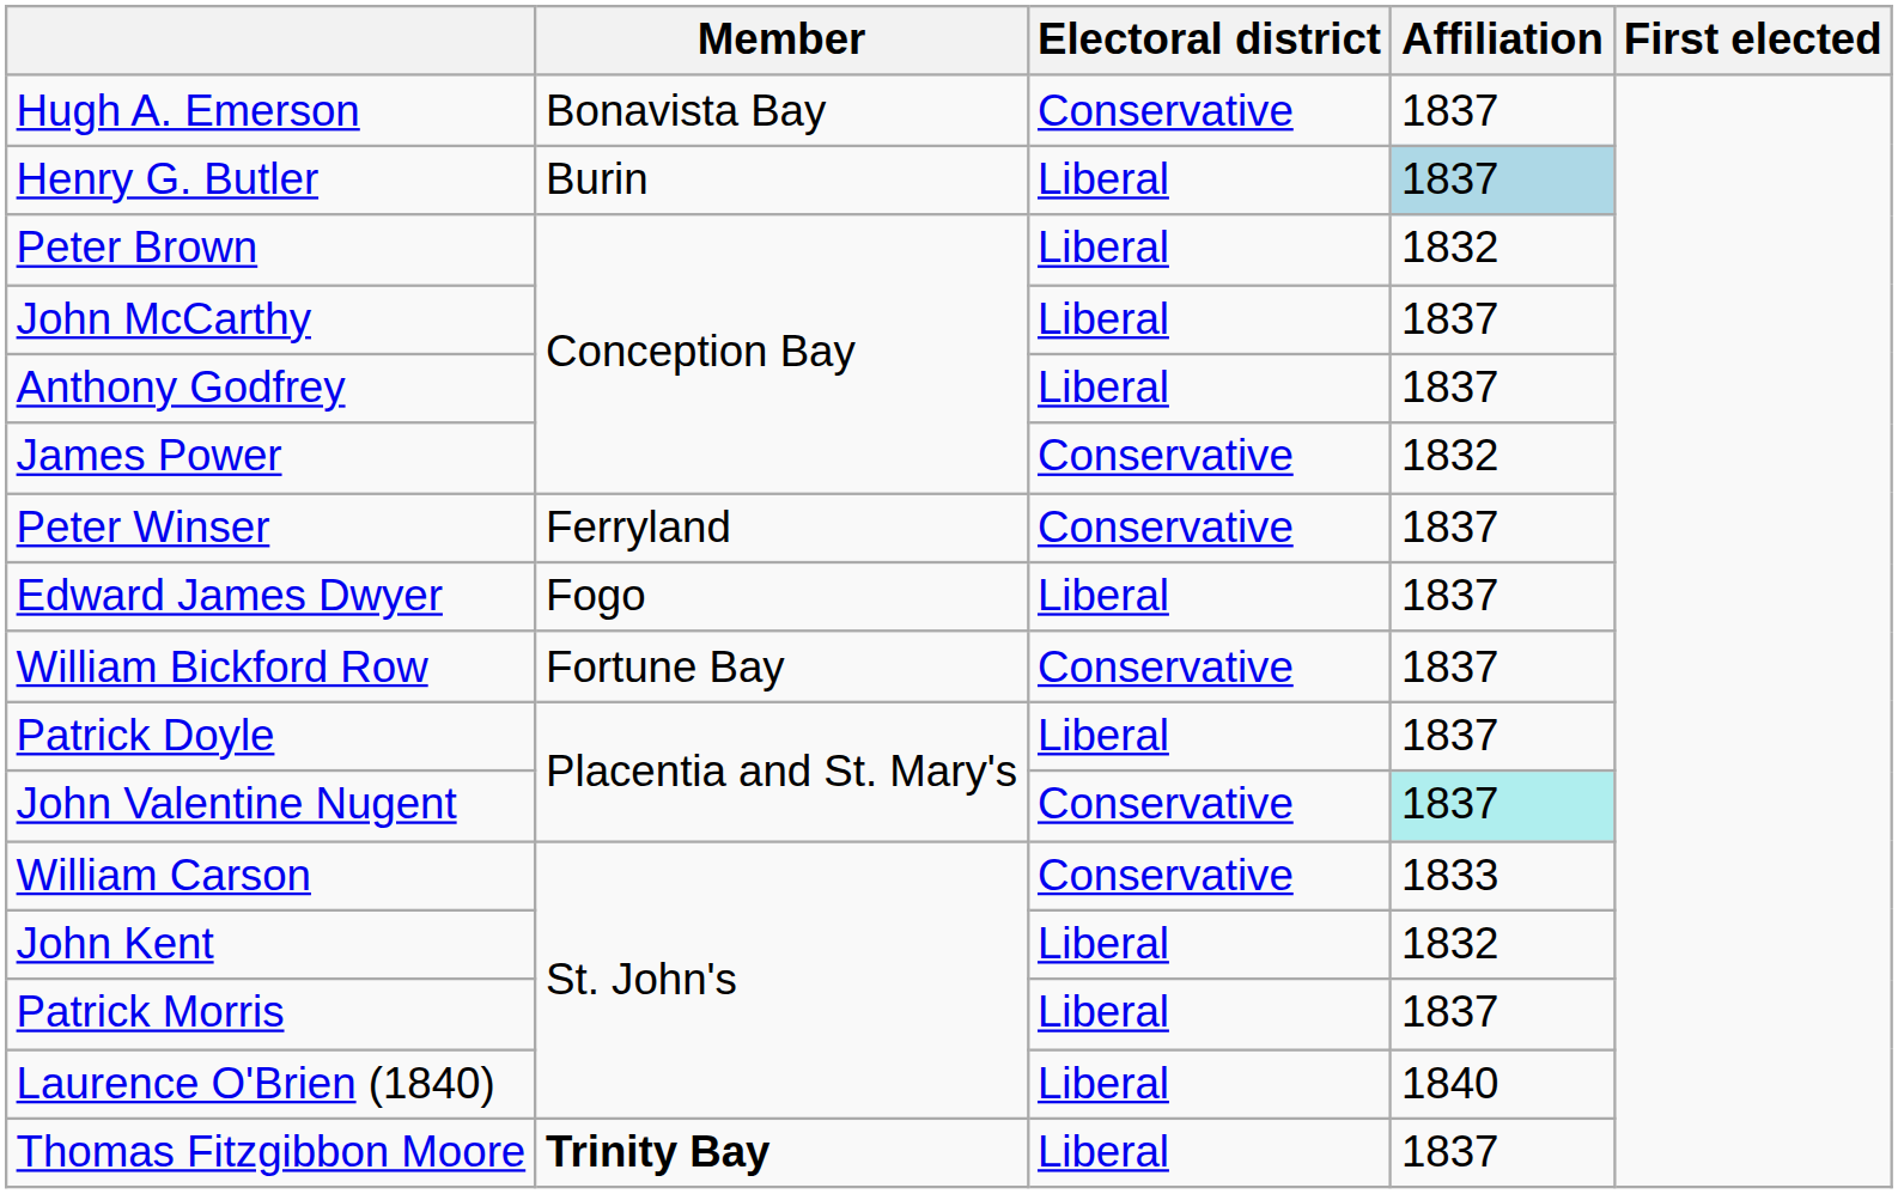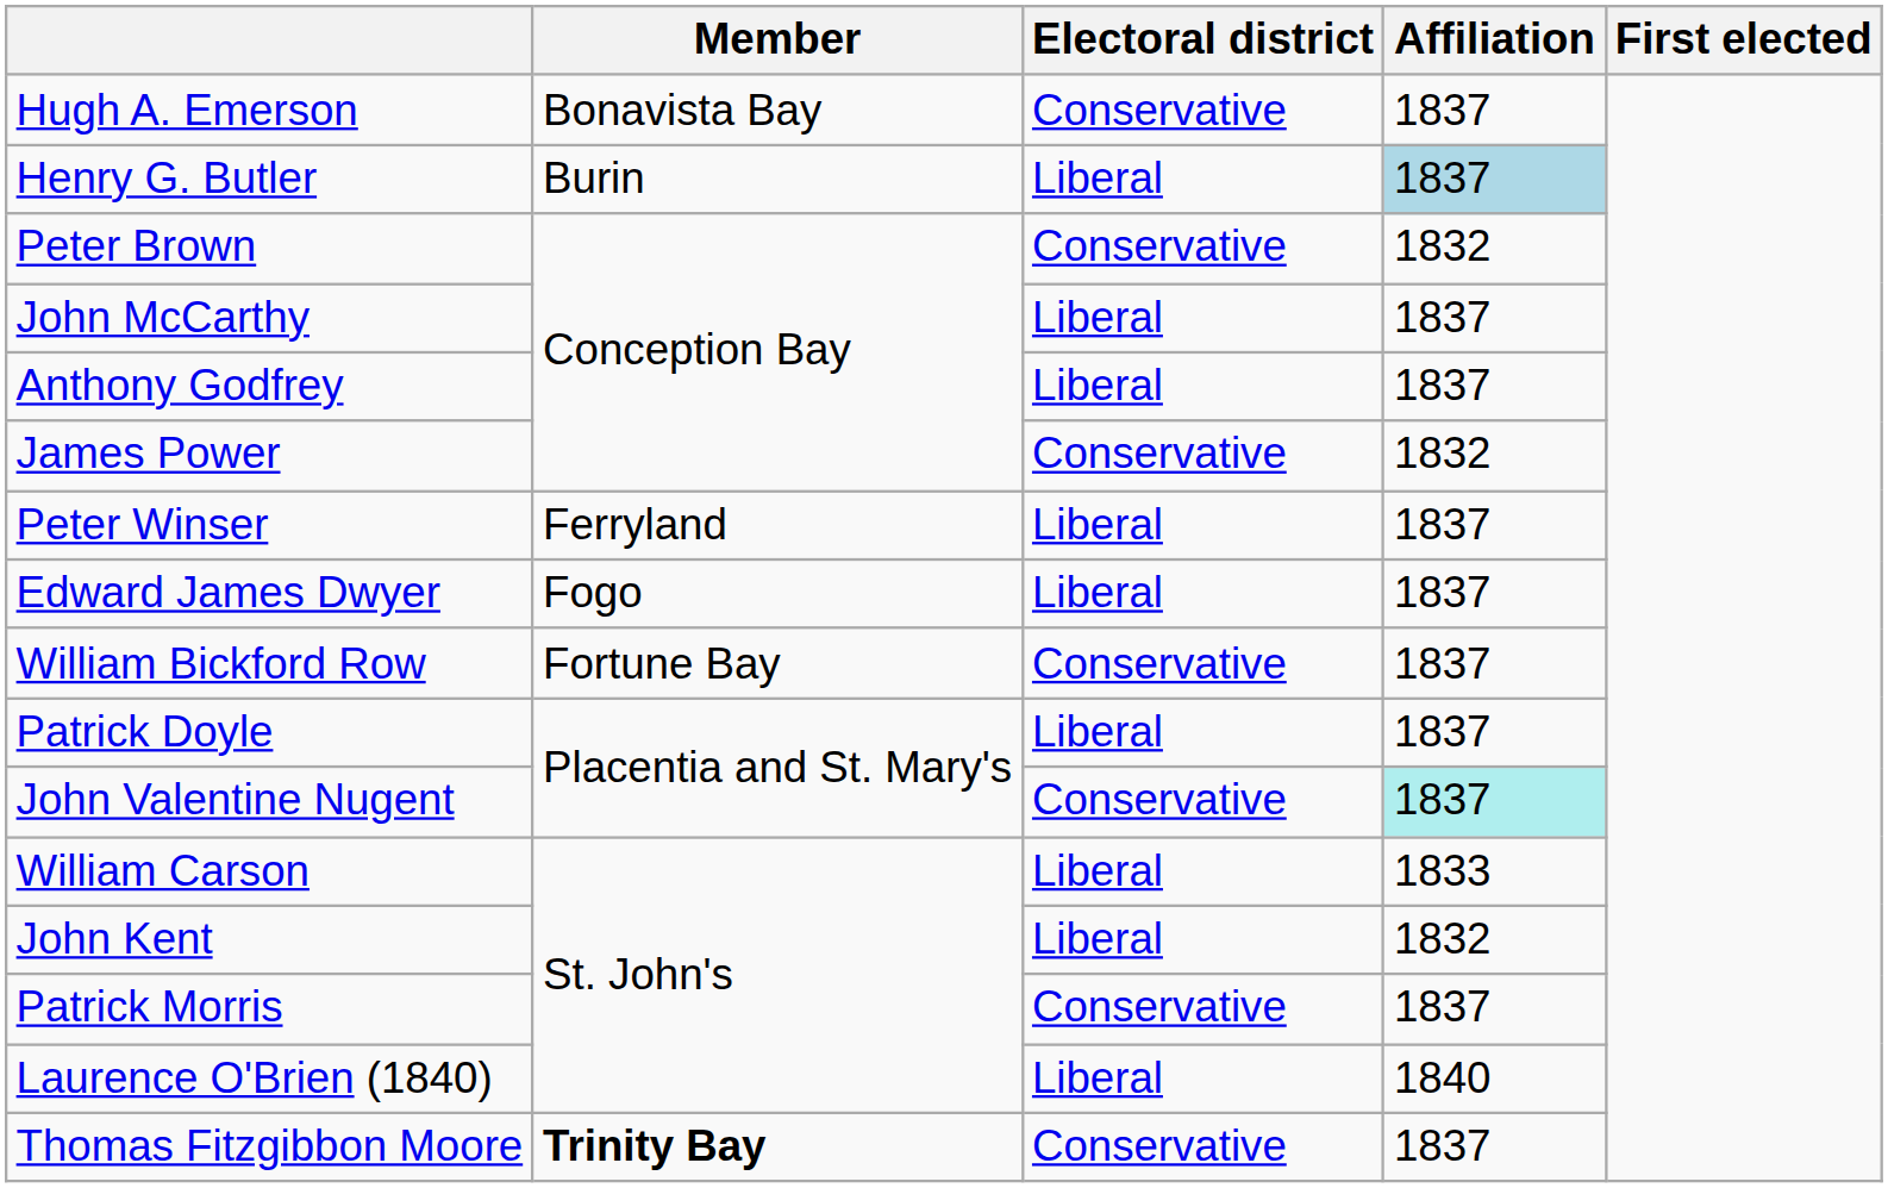Peter Brown | Electoral district: Liberal -> Conservative
Peter Winser | Electoral district: Conservative -> Liberal
William Carson | Electoral district: Conservative -> Liberal
Patrick Morris | Electoral district: Liberal -> Conservative
Thomas Fitzgibbon Moore | Electoral district: Liberal -> Conservative
